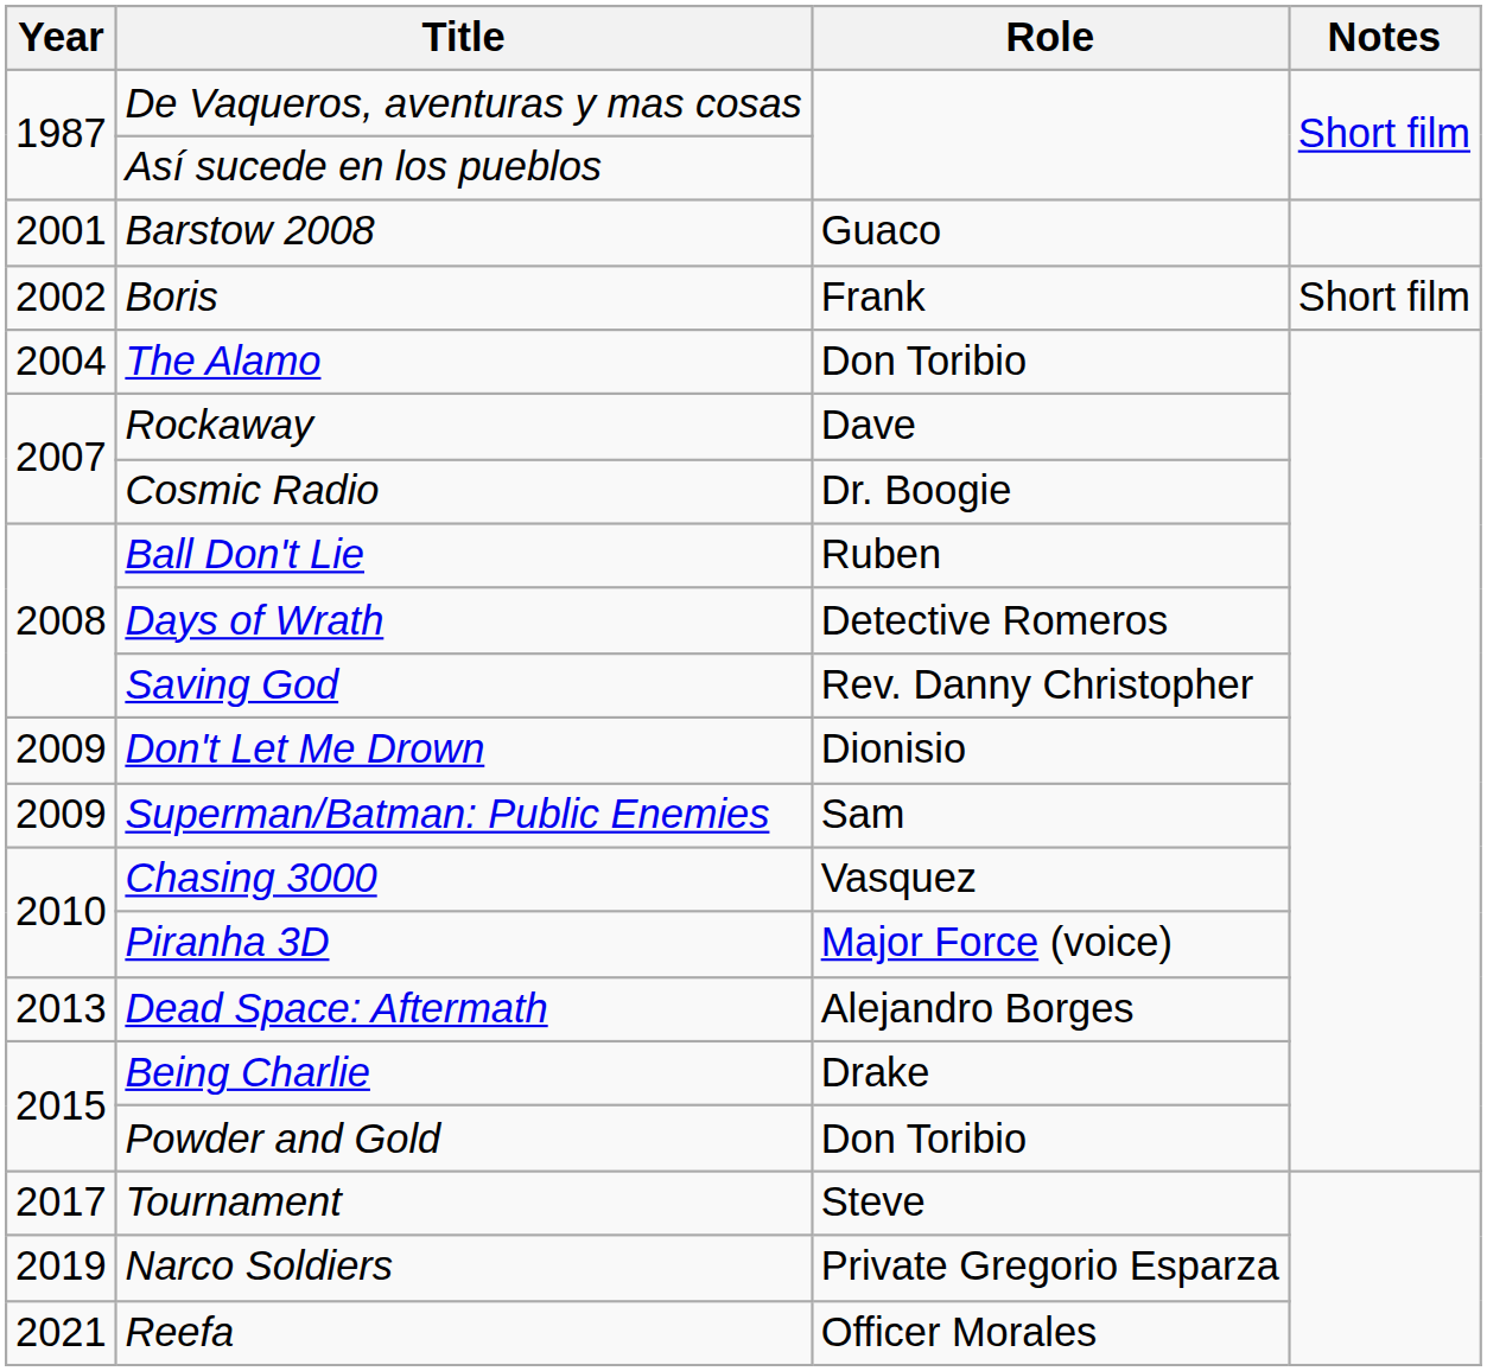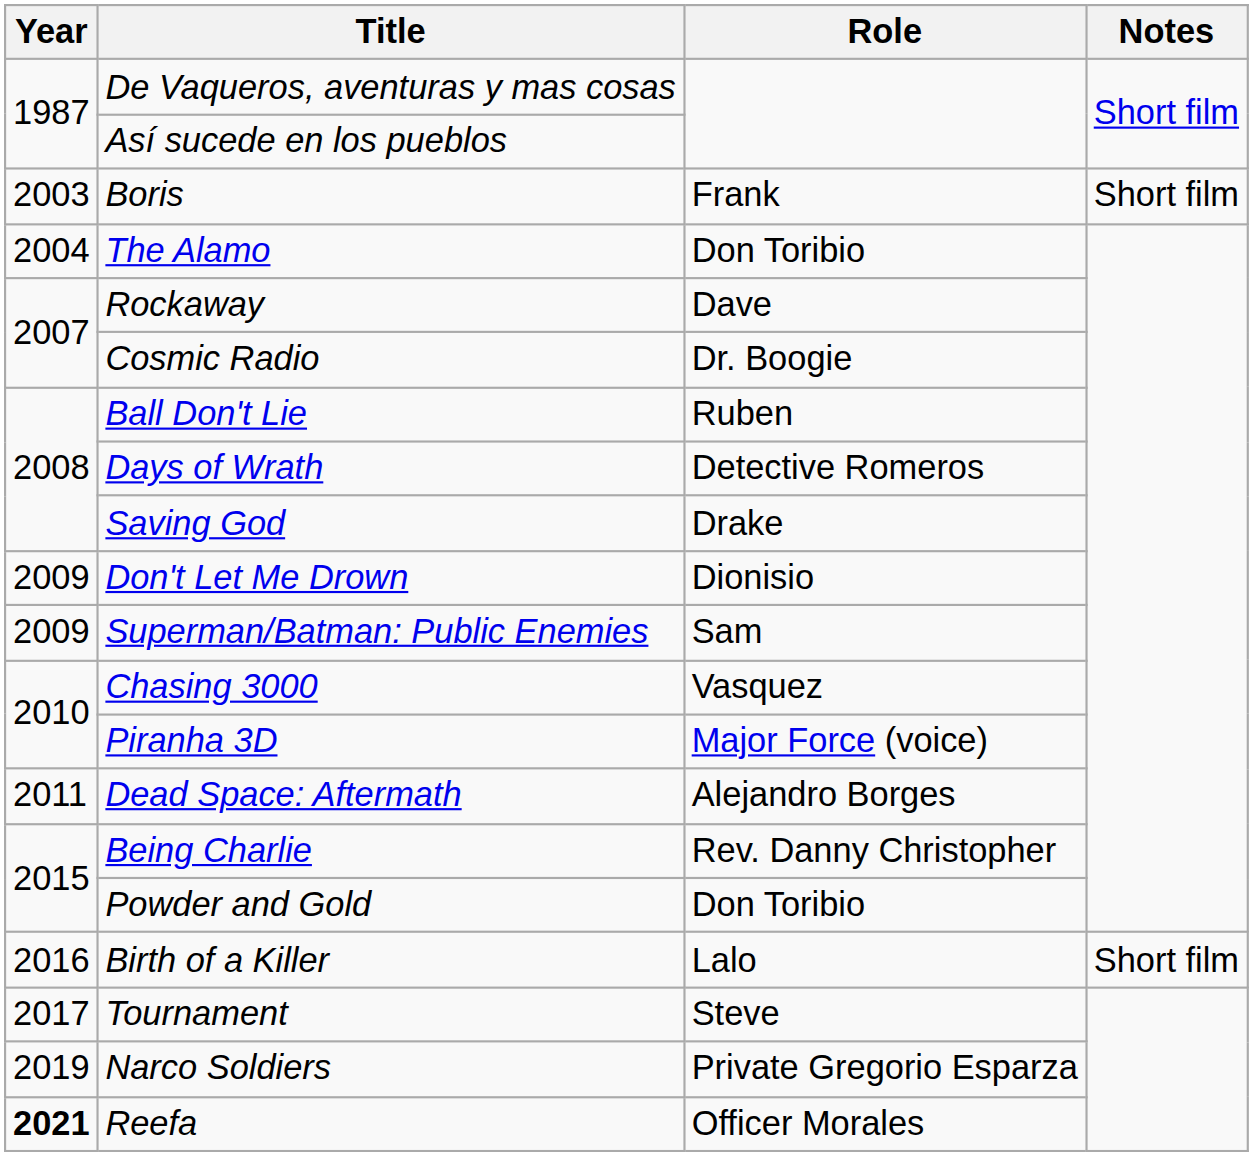- row: 2001 | Barstow 2008 | Guaco
Boris | Year: 2002 -> 2003
Saving God | Role: Rev. Danny Christopher -> Drake
Dead Space: Aftermath | Year: 2013 -> 2011
Being Charlie | Role: Drake -> Rev. Danny Christopher
+ row: 2016 | Birth of a Killer | Lalo | Short film
Reefa | Year: normal -> bold
